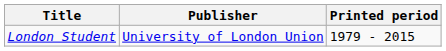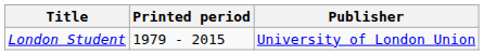columns swapped: Printed period <-> Publisher
